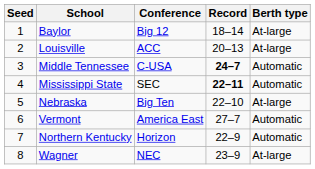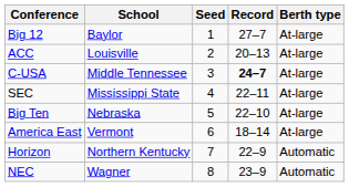columns swapped: Seed <-> Conference
Baylor | Record: 18–14 -> 27–7
Middle Tennessee | Berth type: Automatic -> At-large
Mississippi State | Record: bold -> normal
Mississippi State | Berth type: Automatic -> At-large
Vermont | Record: 27–7 -> 18–14
Vermont | Berth type: Automatic -> At-large
Wagner | Berth type: At-large -> Automatic
